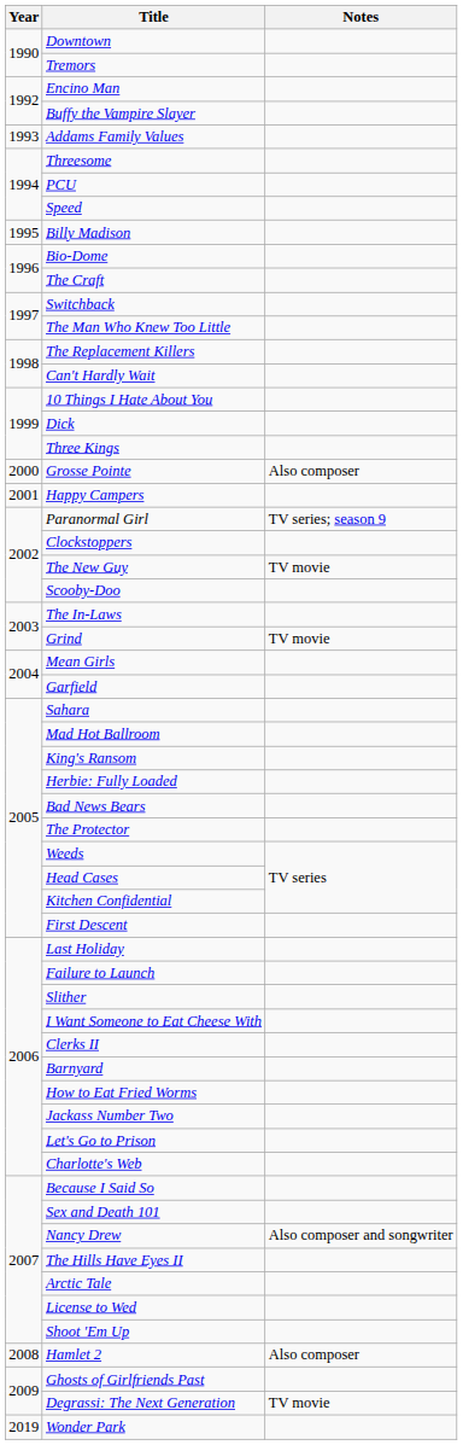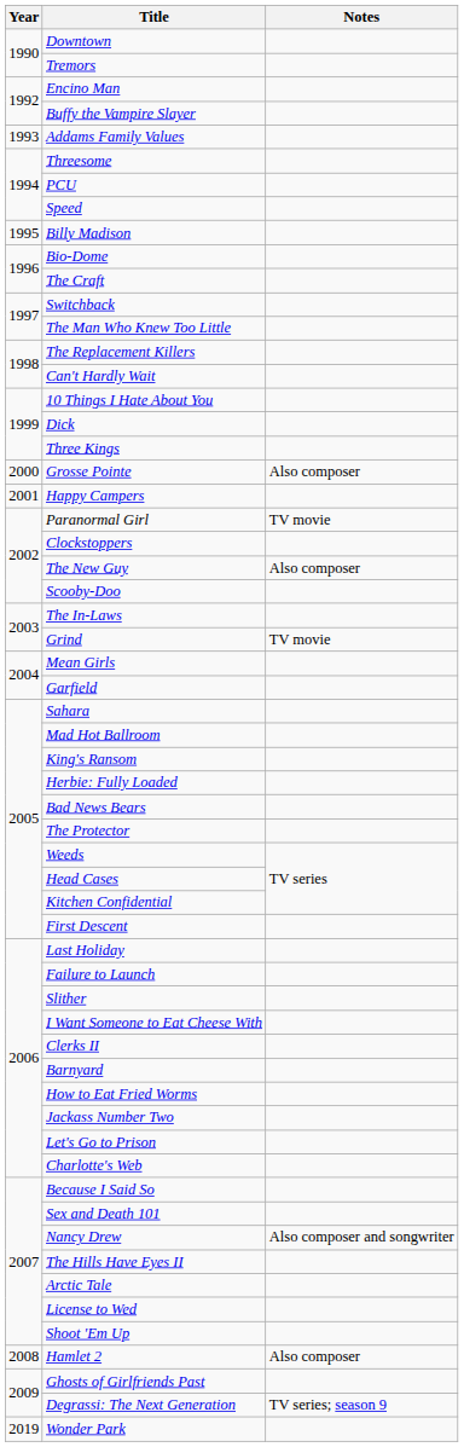Paranormal Girl | Notes: TV series; season 9 -> TV movie
The New Guy | Notes: TV movie -> Also composer
Degrassi: The Next Generation | Notes: TV movie -> TV series; season 9
